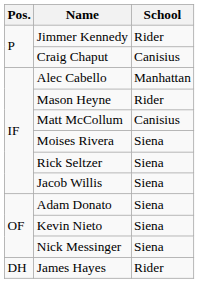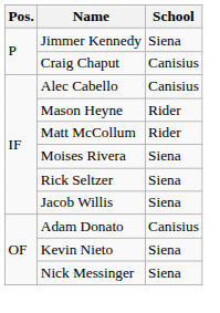Jimmer Kennedy | School: Rider -> Siena
Alec Cabello | School: Manhattan -> Canisius
Matt McCollum | School: Canisius -> Rider
Adam Donato | School: Siena -> Canisius
- row: DH | James Hayes | Rider
